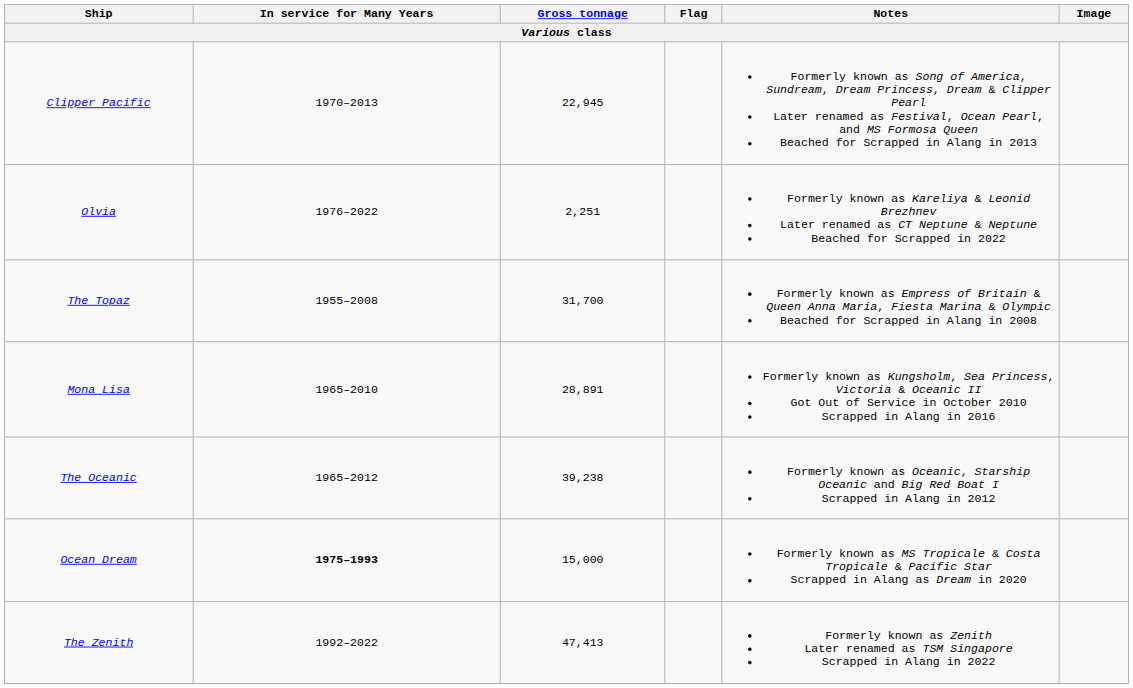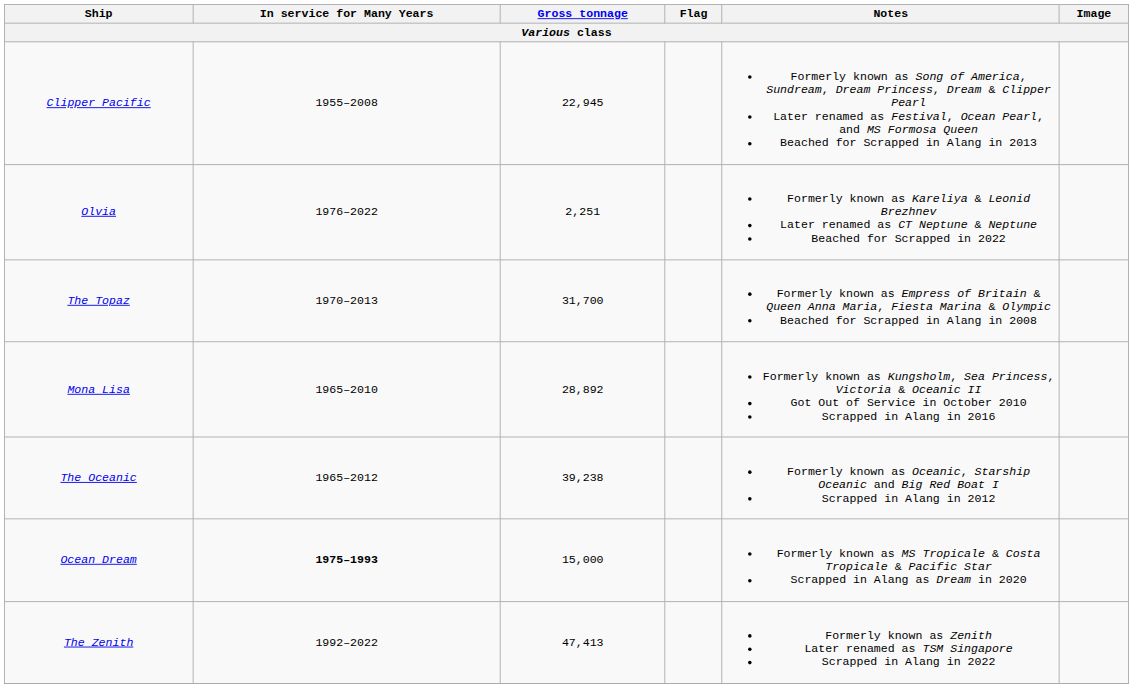Clipper Pacific | In service for Many Years: 1970–2013 -> 1955–2008
The Topaz | In service for Many Years: 1955–2008 -> 1970–2013
Mona Lisa | Gross tonnage: 28,891 -> 28,892
